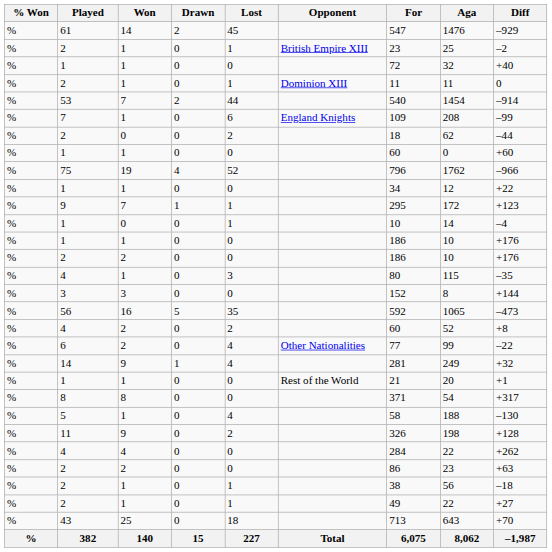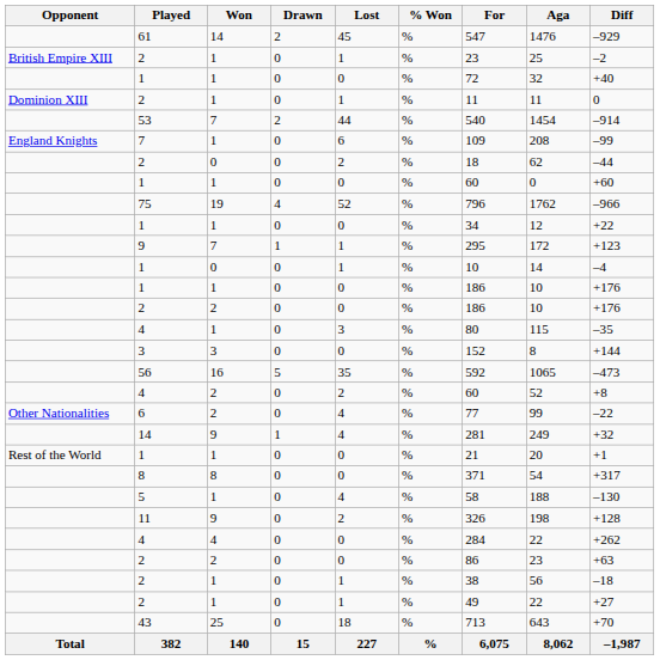columns swapped: Opponent <-> % Won
